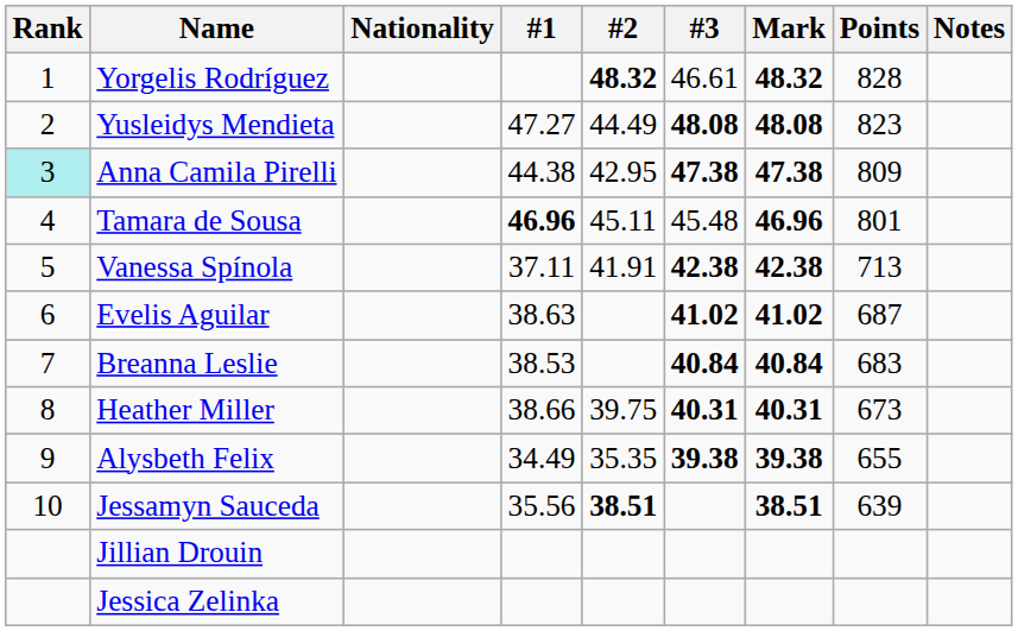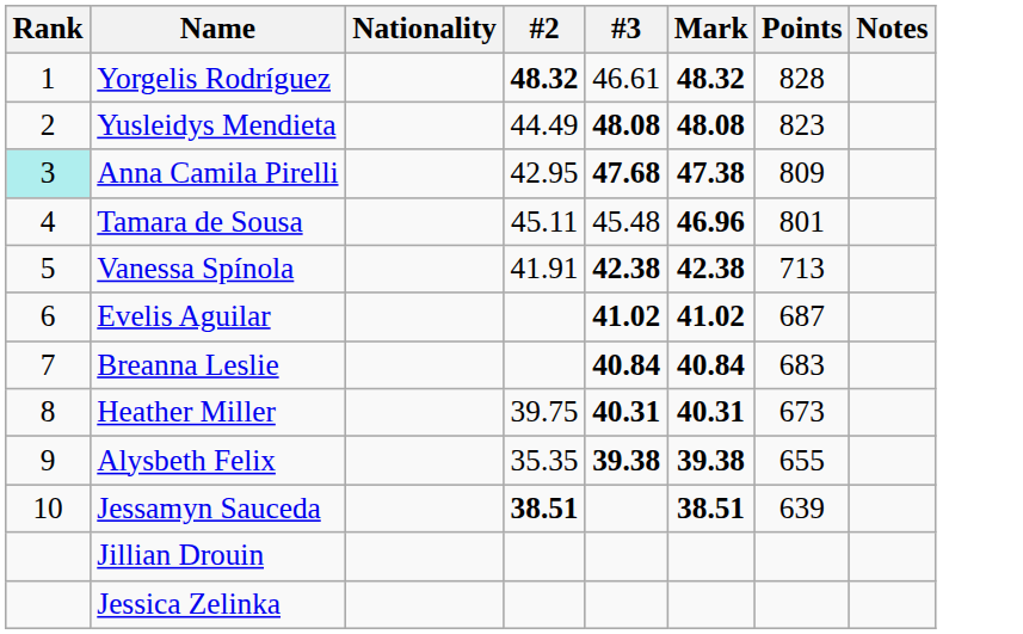- column: #1 | 47.27 | 44.38 | 46.96 | 37.11 | 38.63 | 38.53 | 38.66 | 34.49 | 35.56
Anna Camila Pirelli | #3: 47.38 -> 47.68
